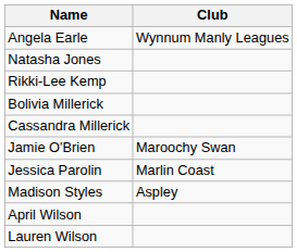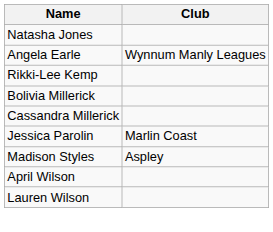rows swapped: Angela Earle <-> Natasha Jones
- row: Jamie O'Brien | Maroochy Swan
